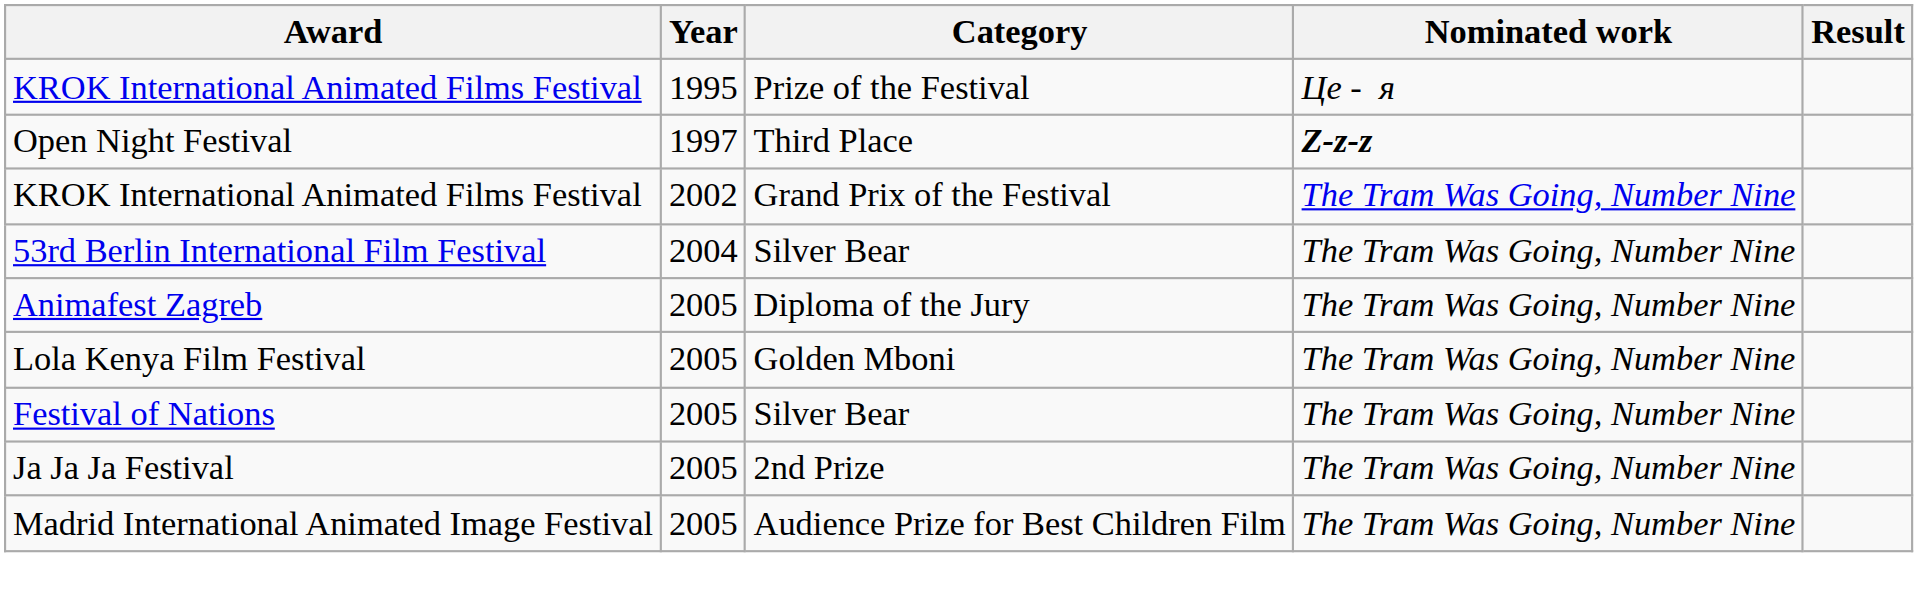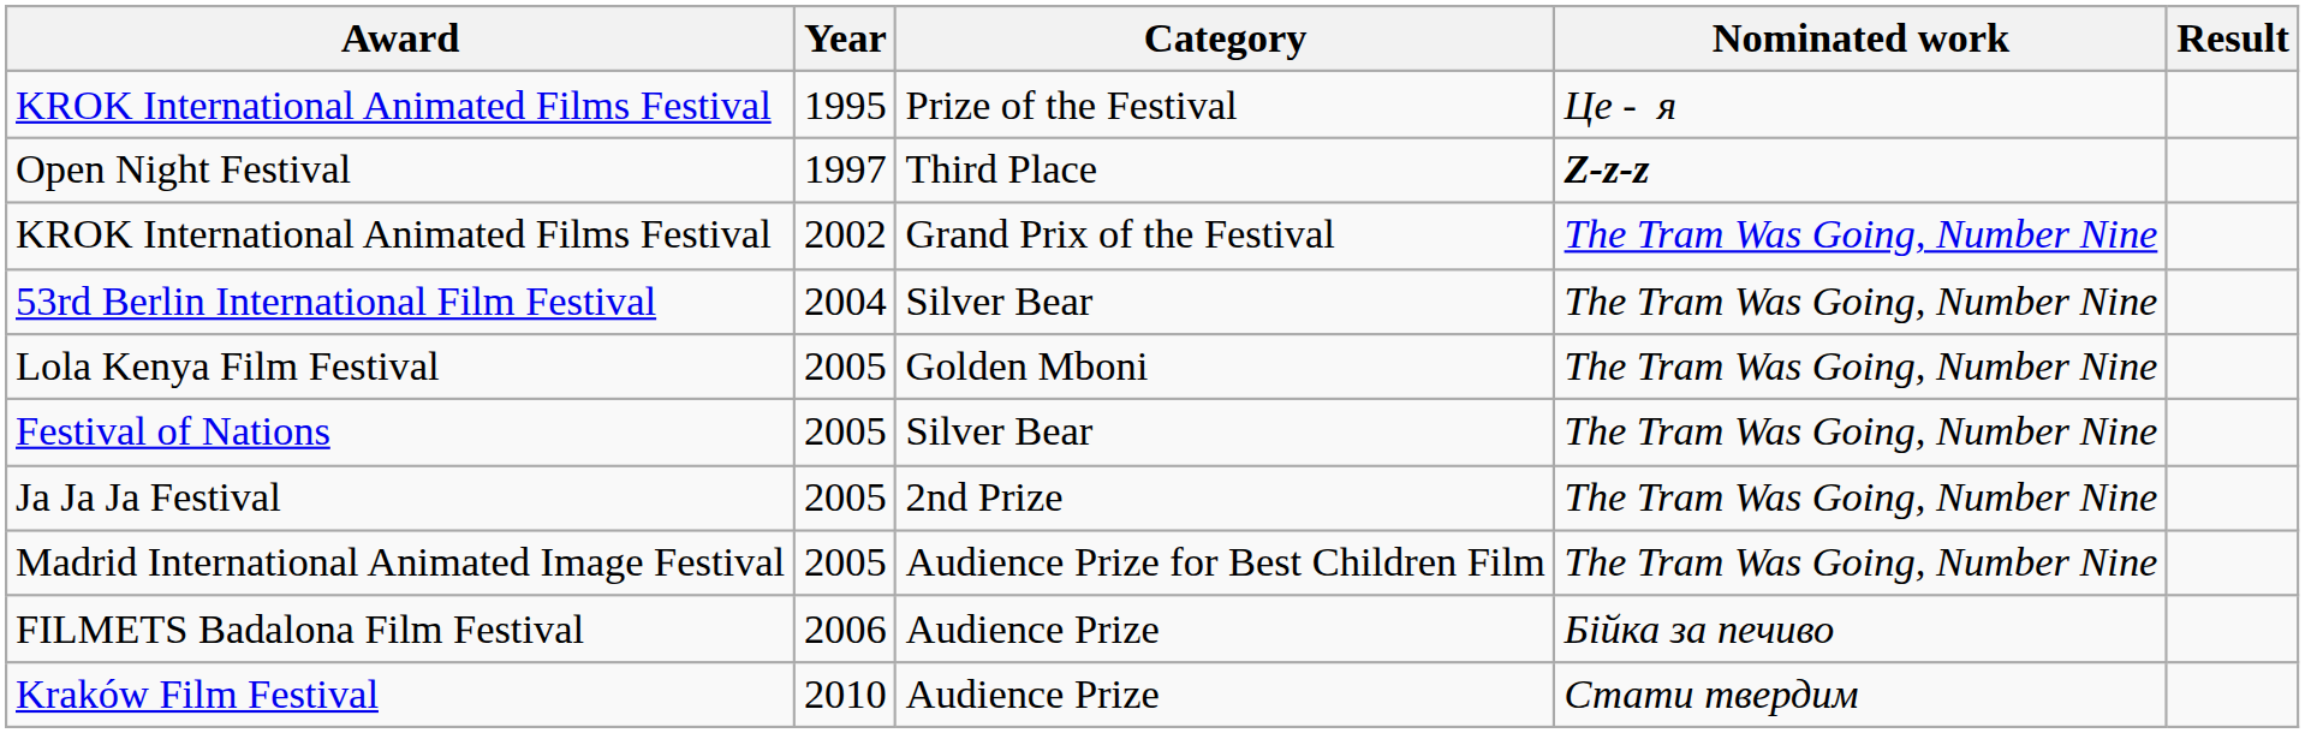- row: Animafest Zagreb | 2005 | Diploma of the Jury | The Tram Was Going, Number Nine
+ row: FILMETS Badalona Film Festival | 2006 | Audience Prize | Бійка за печиво
+ row: Kraków Film Festival | 2010 | Audience Prize | Стати твердим
